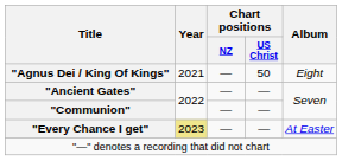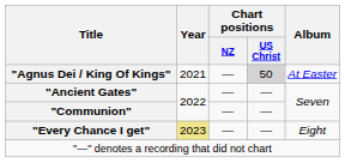"Agnus Dei / King Of Kings" | Chart positions / US Christ: no background -> lightgrey background
"Agnus Dei / King Of Kings" | Album: Eight -> At Easter
"Every Chance I get" | Album: At Easter -> Eight
